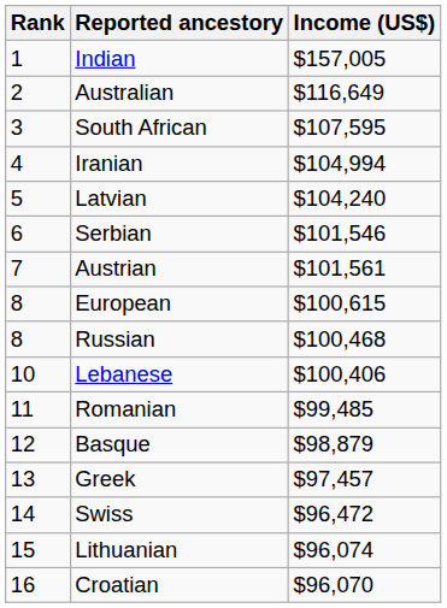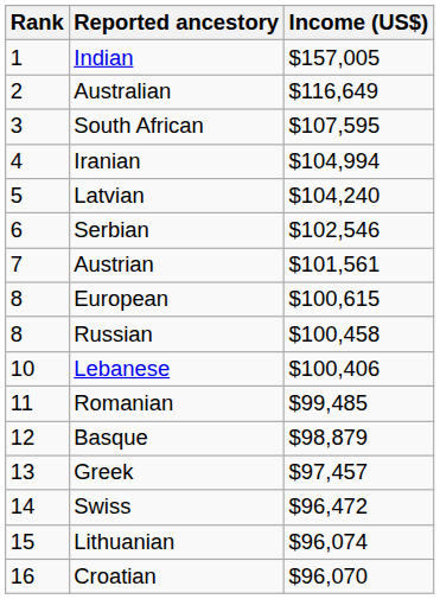Serbian | Income (US$): $101,546 -> $102,546
Russian | Income (US$): $100,468 -> $100,458
